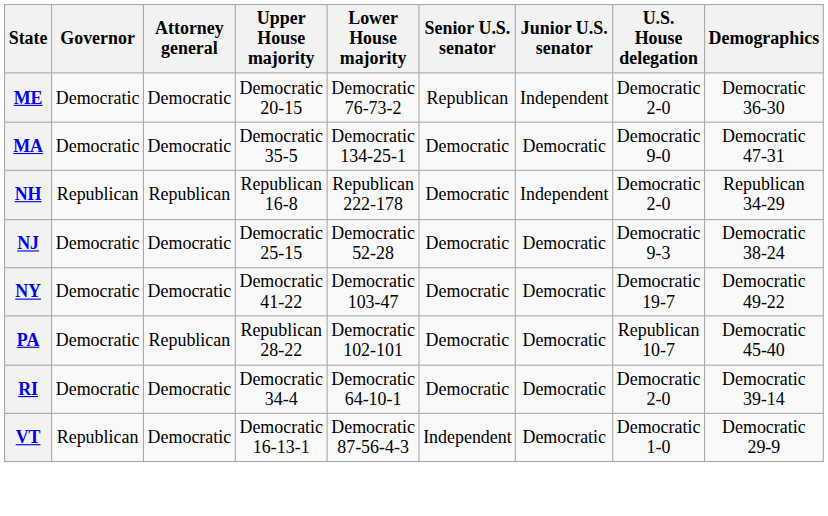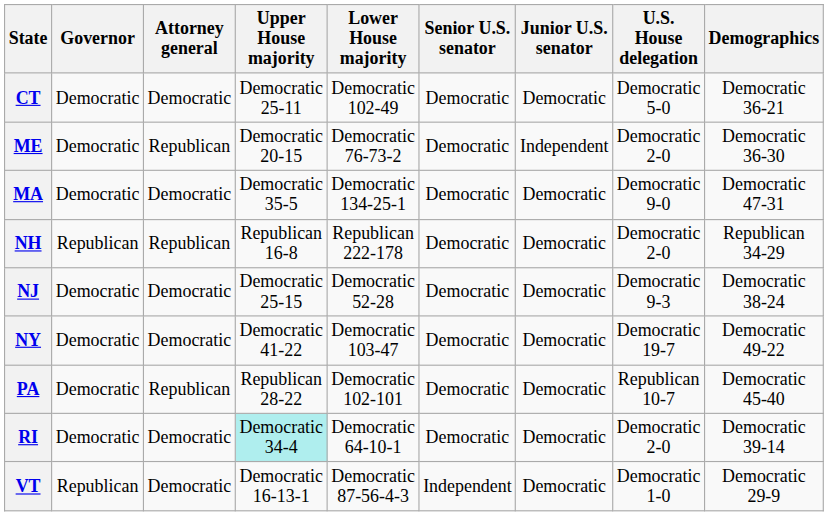+ row: CT | Democratic | Democratic | Democratic 25-11 | Democratic 102-49 | Democratic | Democratic | Democratic 5-0 | Democratic 36-21
ME | Attorney general: Democratic -> Republican
ME | Senior U.S. senator: Republican -> Democratic
NH | Junior U.S. senator: Independent -> Democratic
RI | Upper House majority: no background -> paleturquoise background
